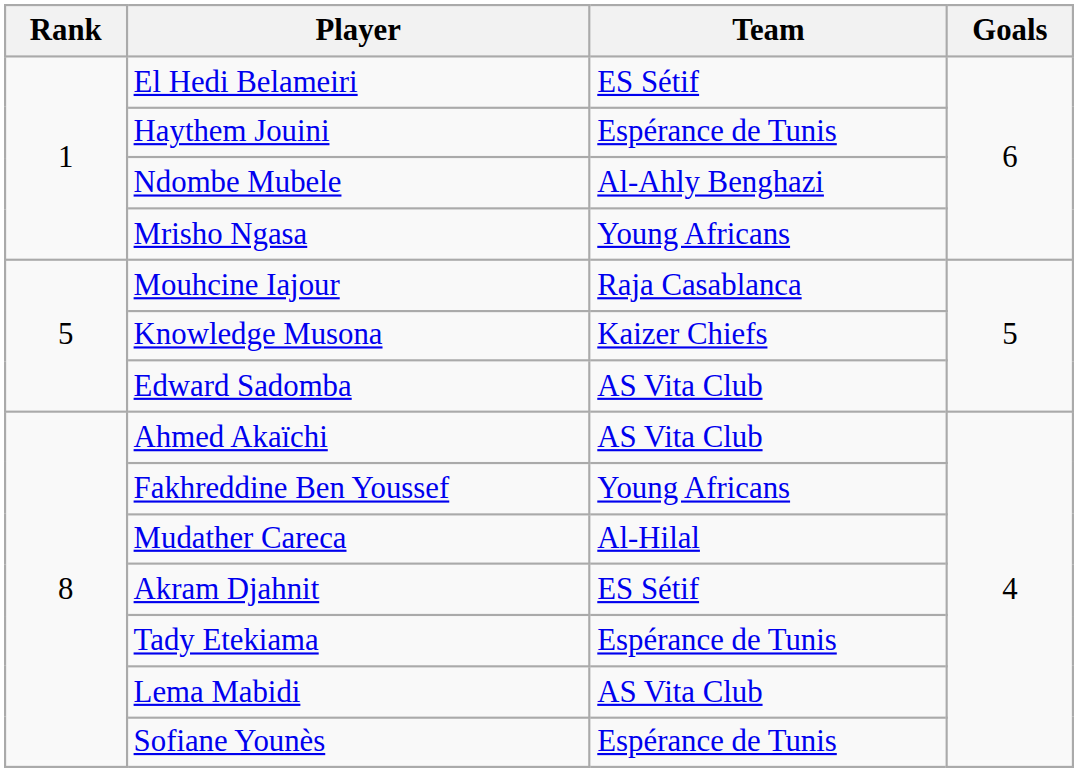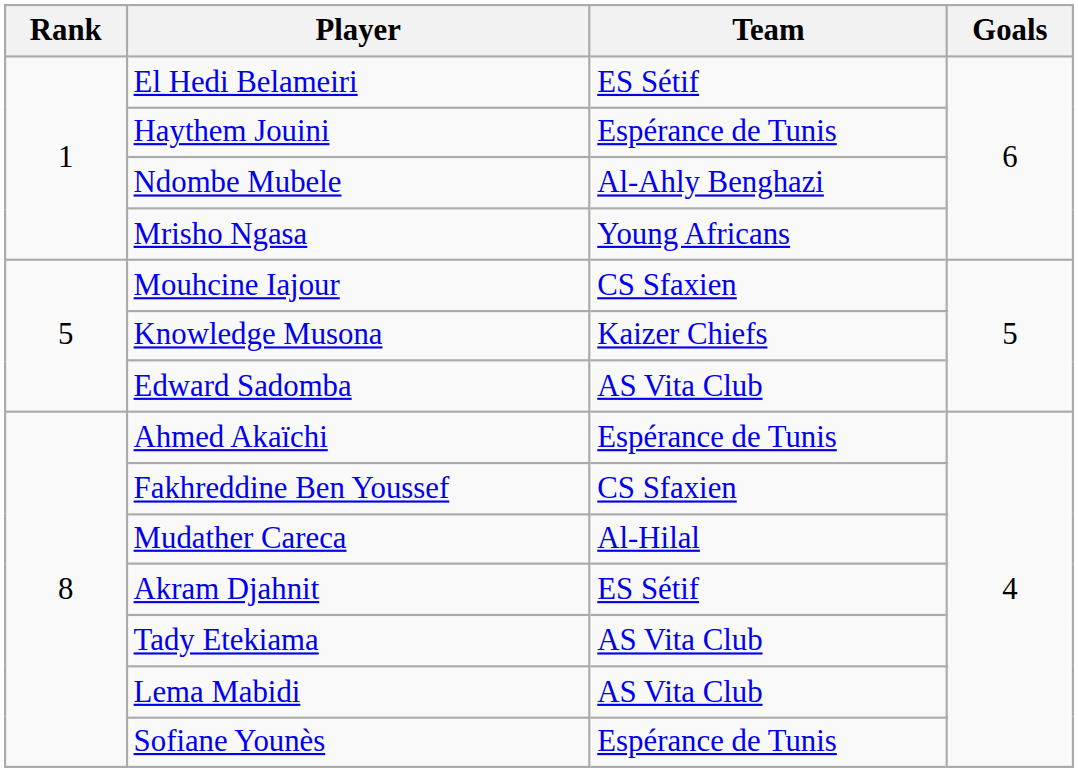Mouhcine Iajour | Team: Raja Casablanca -> CS Sfaxien
Ahmed Akaïchi | Team: AS Vita Club -> Espérance de Tunis
Fakhreddine Ben Youssef | Team: Young Africans -> CS Sfaxien
Tady Etekiama | Team: Espérance de Tunis -> AS Vita Club
